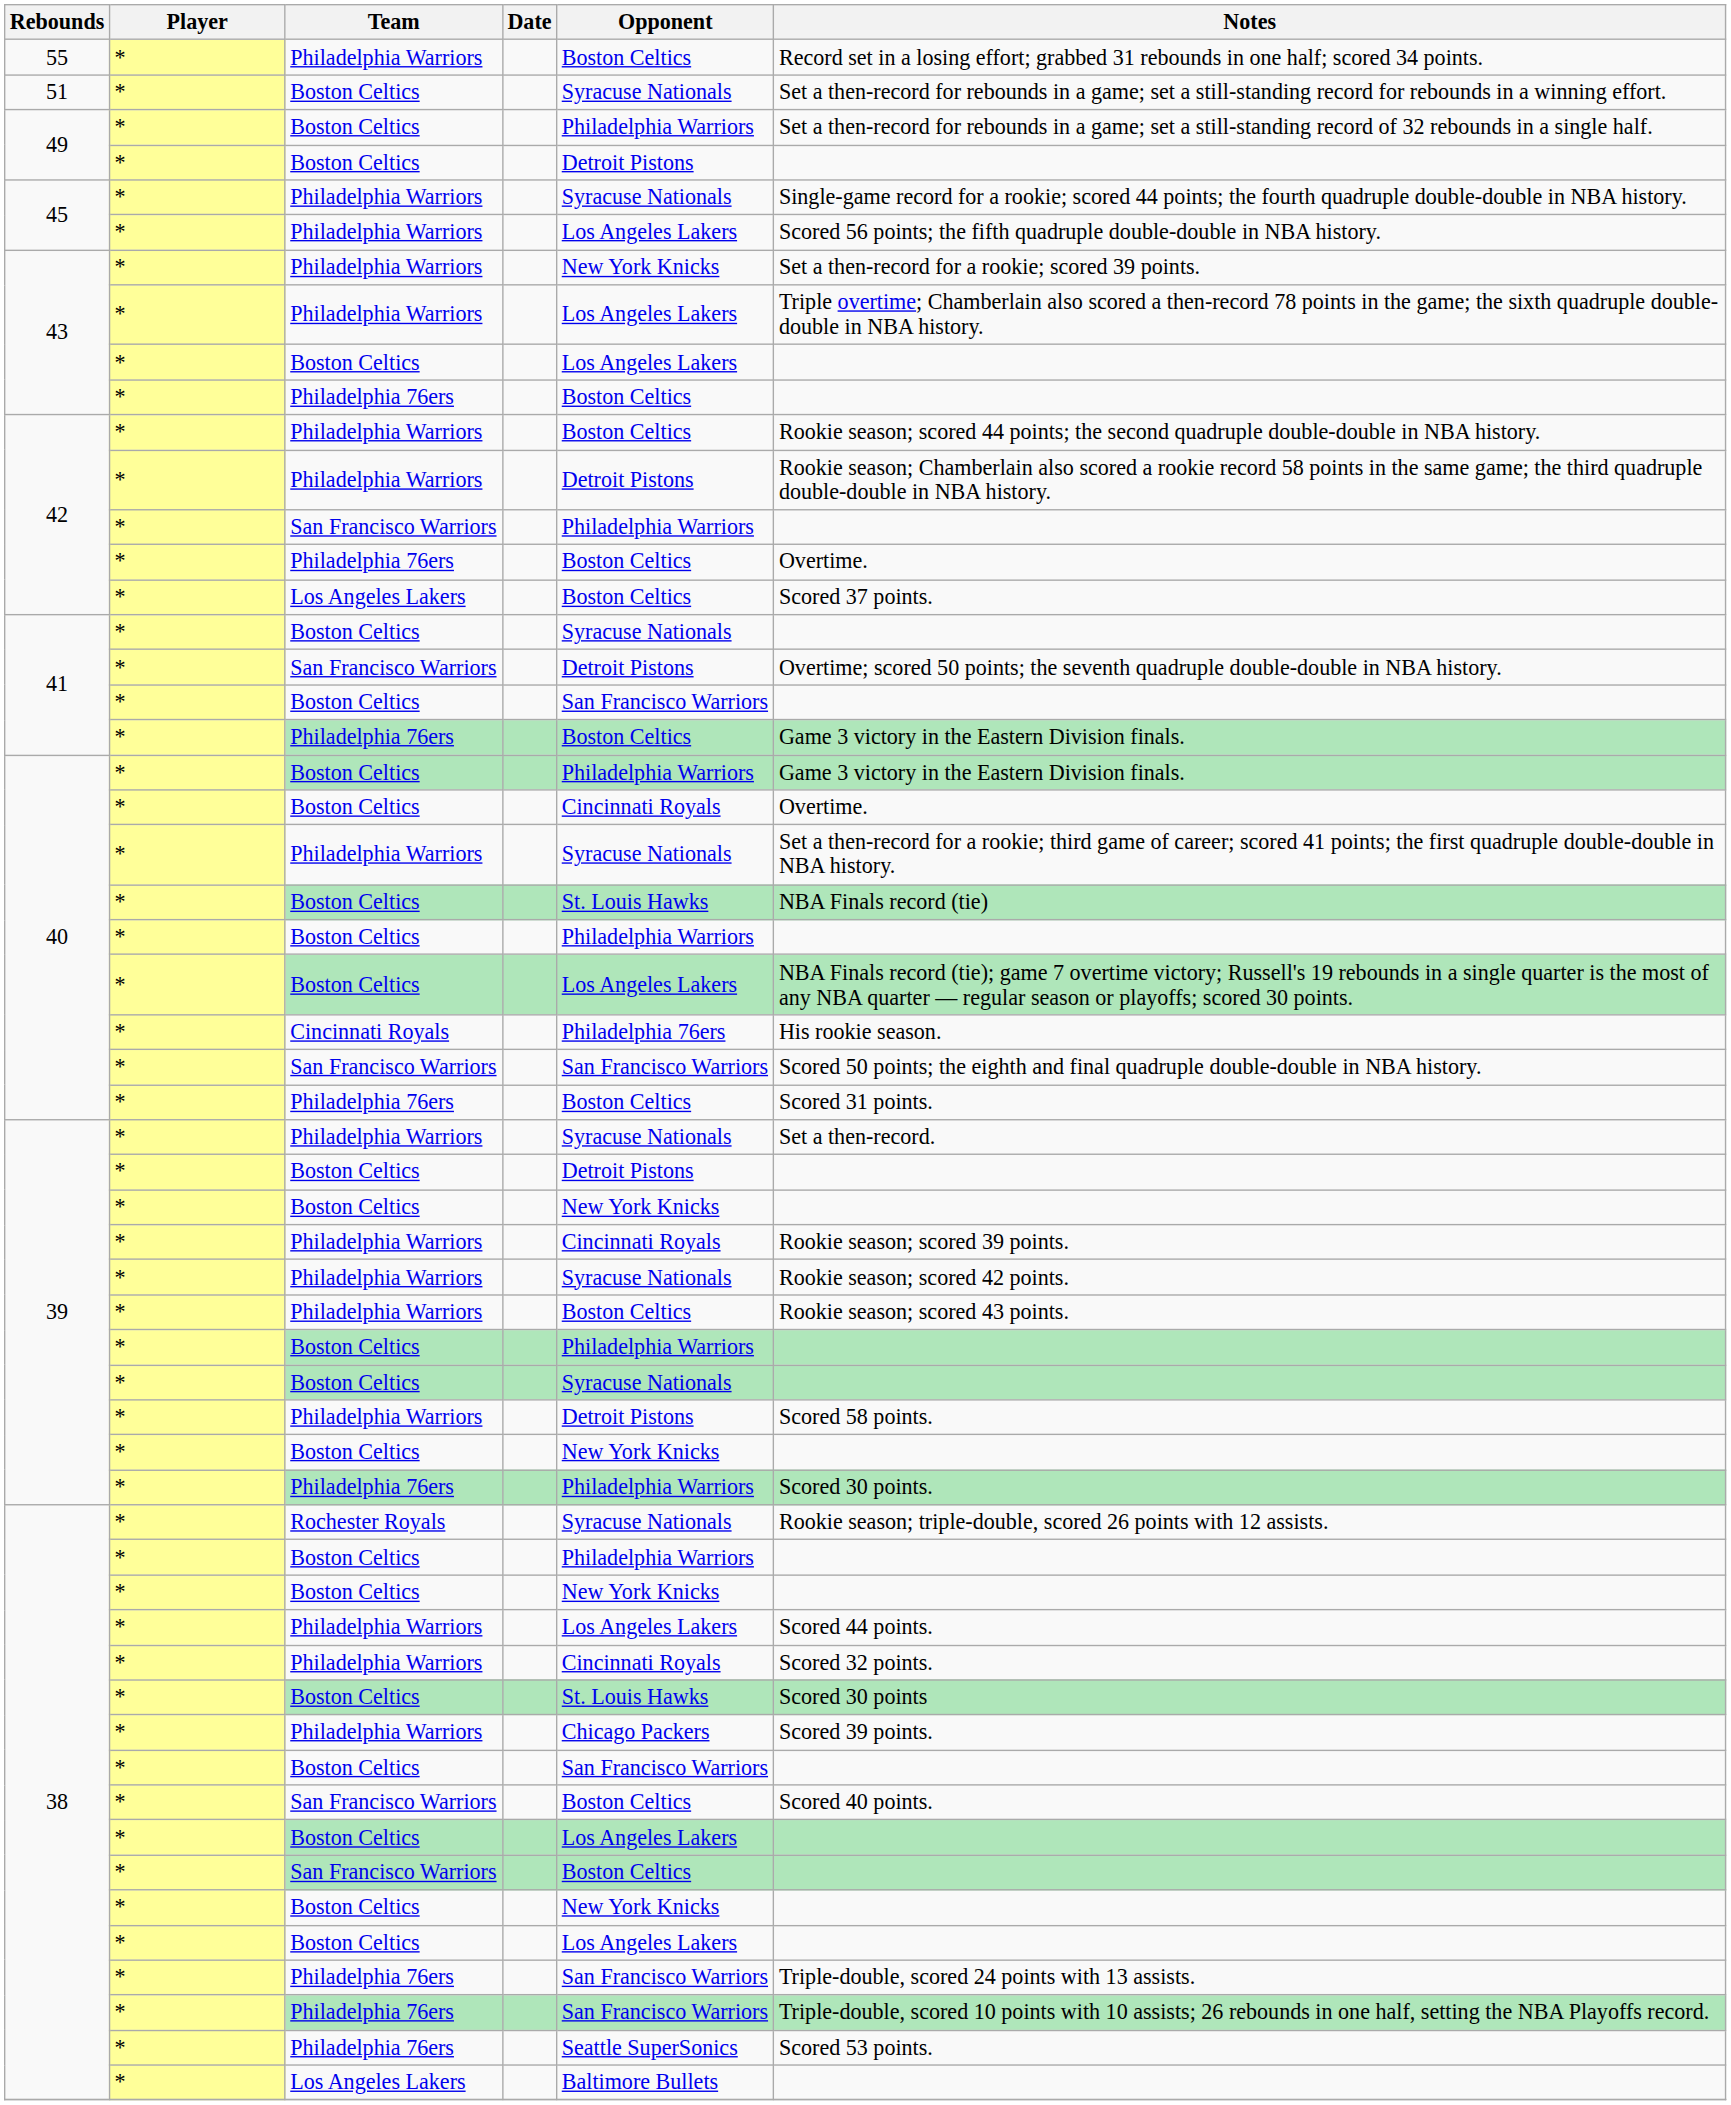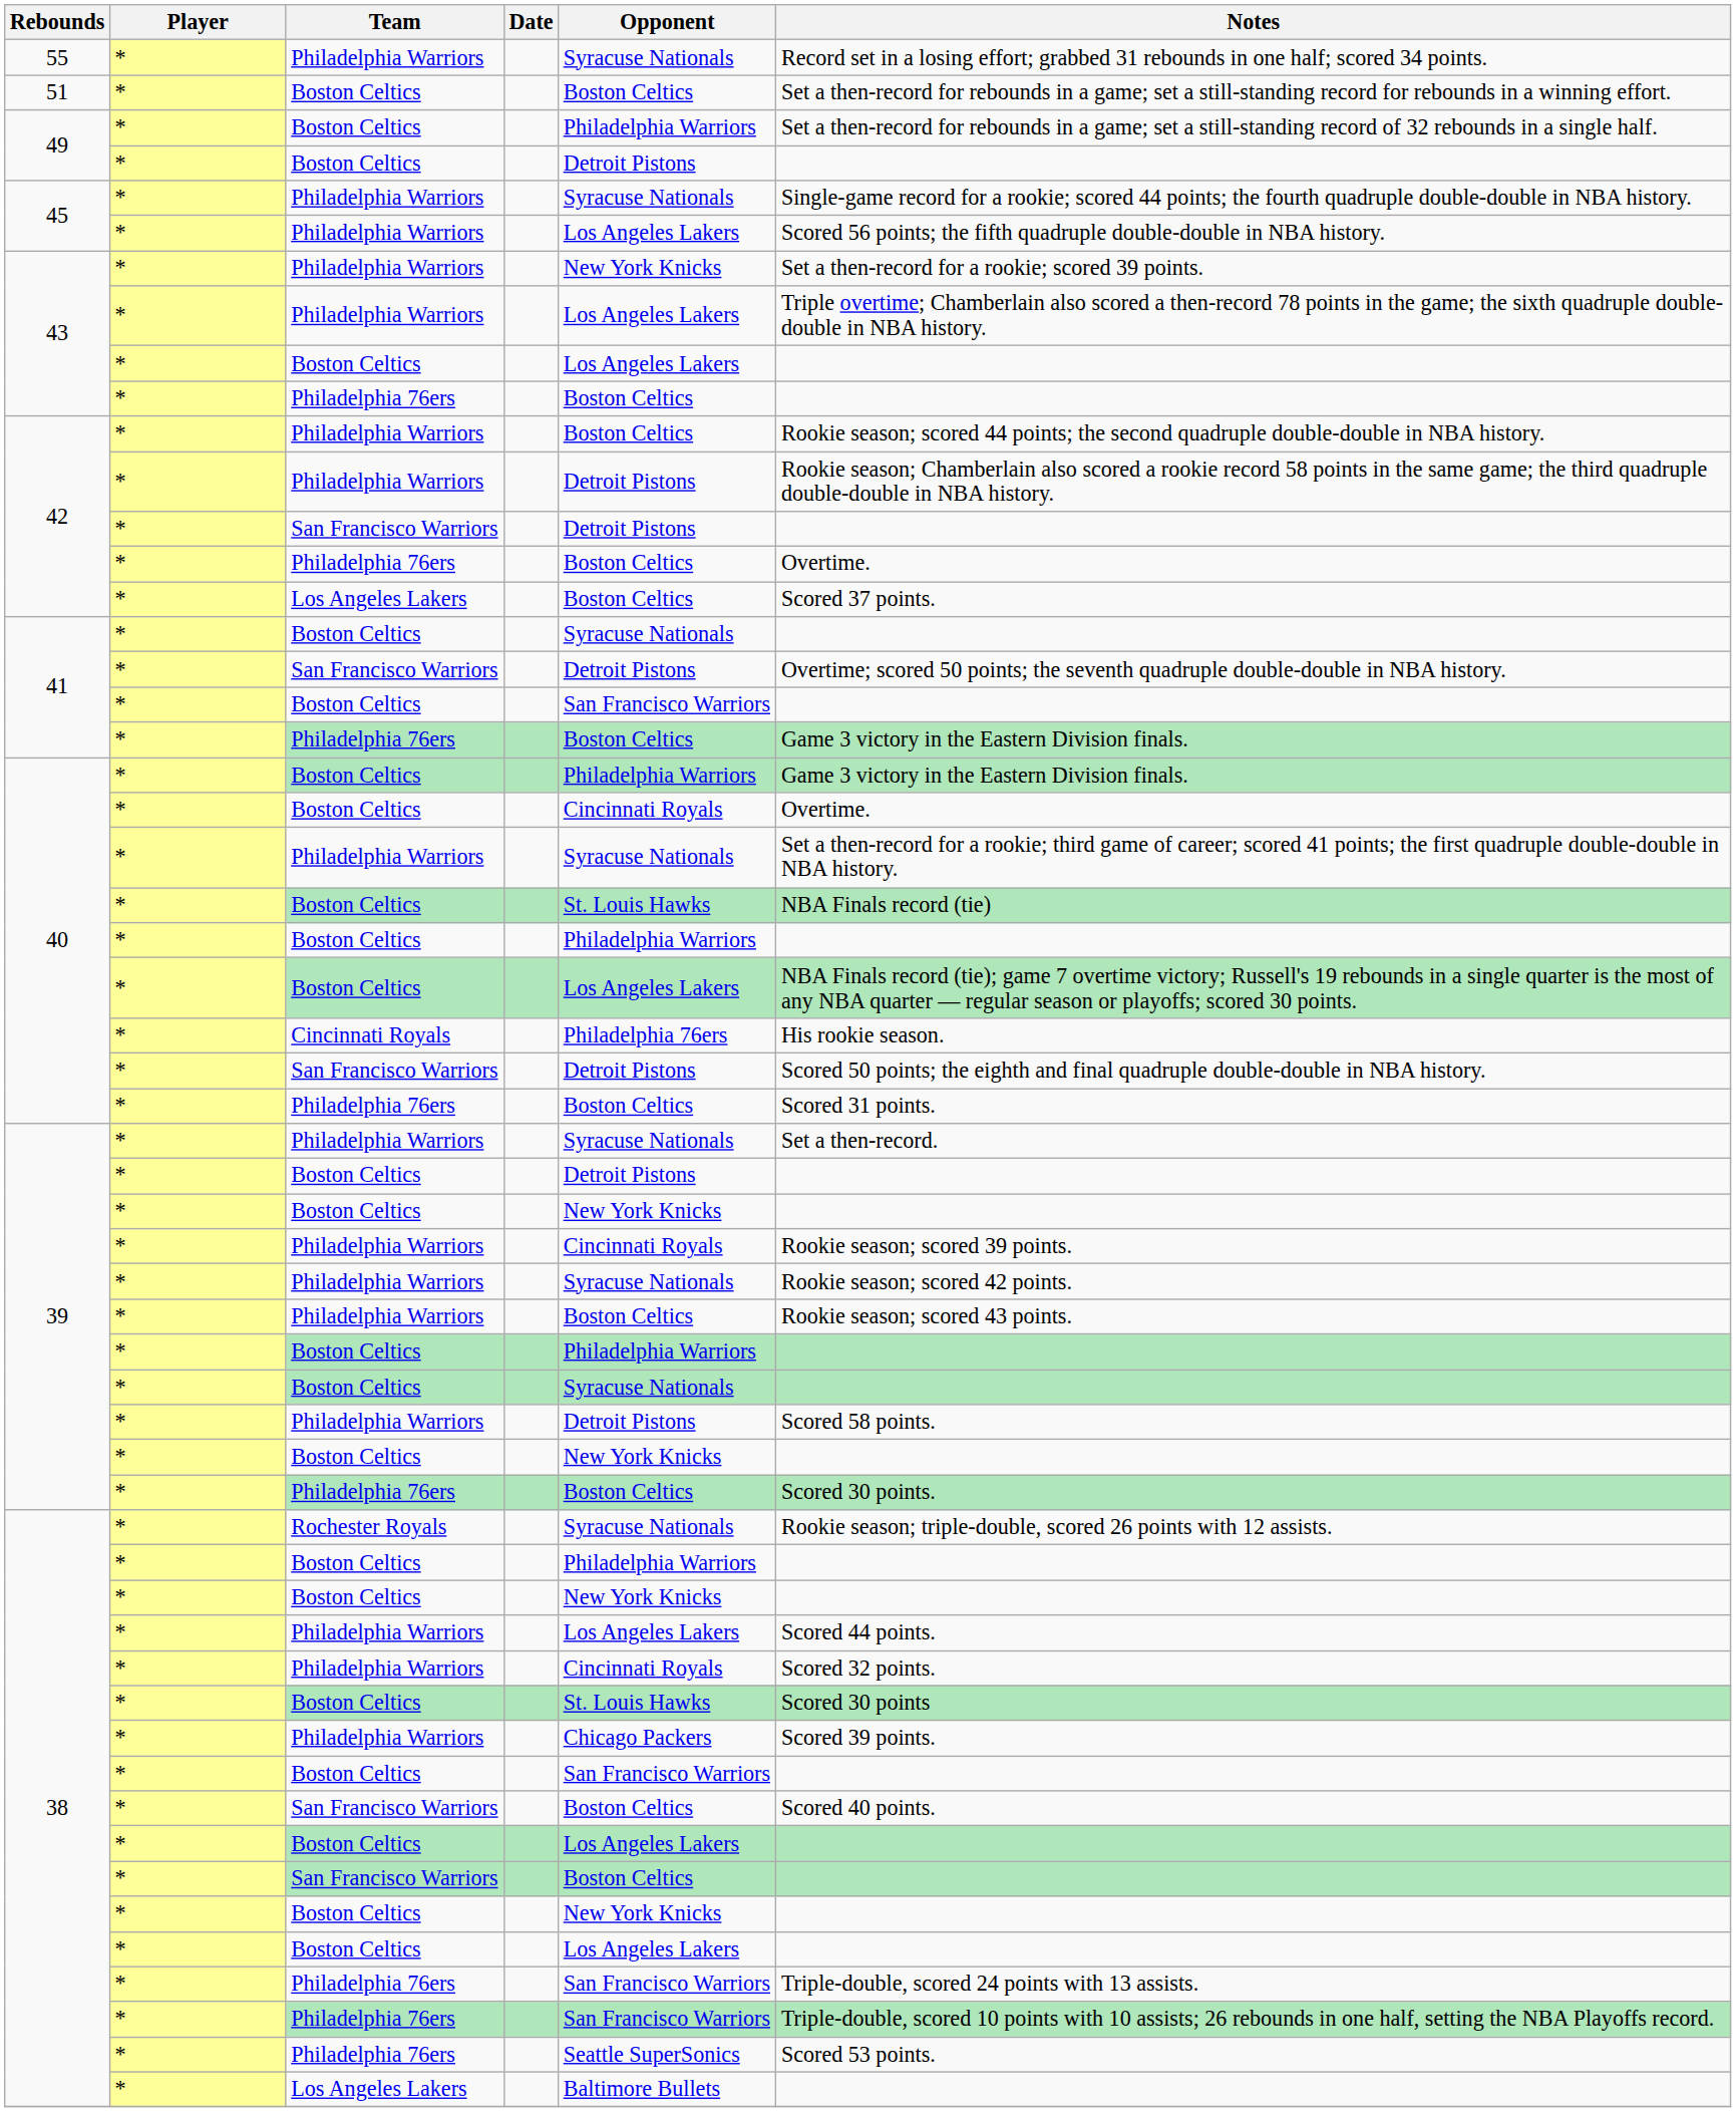55 | Opponent: Boston Celtics -> Syracuse Nationals
51 | Opponent: Syracuse Nationals -> Boston Celtics
42 / San Francisco Warriors | Opponent: Philadelphia Warriors -> Detroit Pistons
40 / San Francisco Warriors | Opponent: San Francisco Warriors -> Detroit Pistons
39 / Philadelphia 76ers | Opponent: Philadelphia Warriors -> Boston Celtics
